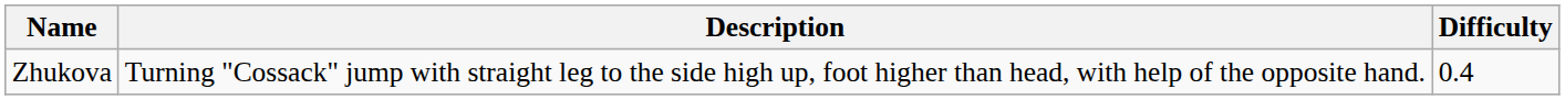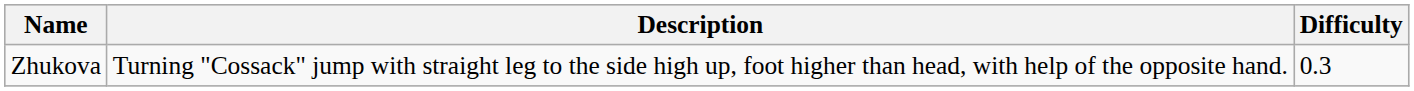Zhukova | Difficulty: 0.4 -> 0.3
